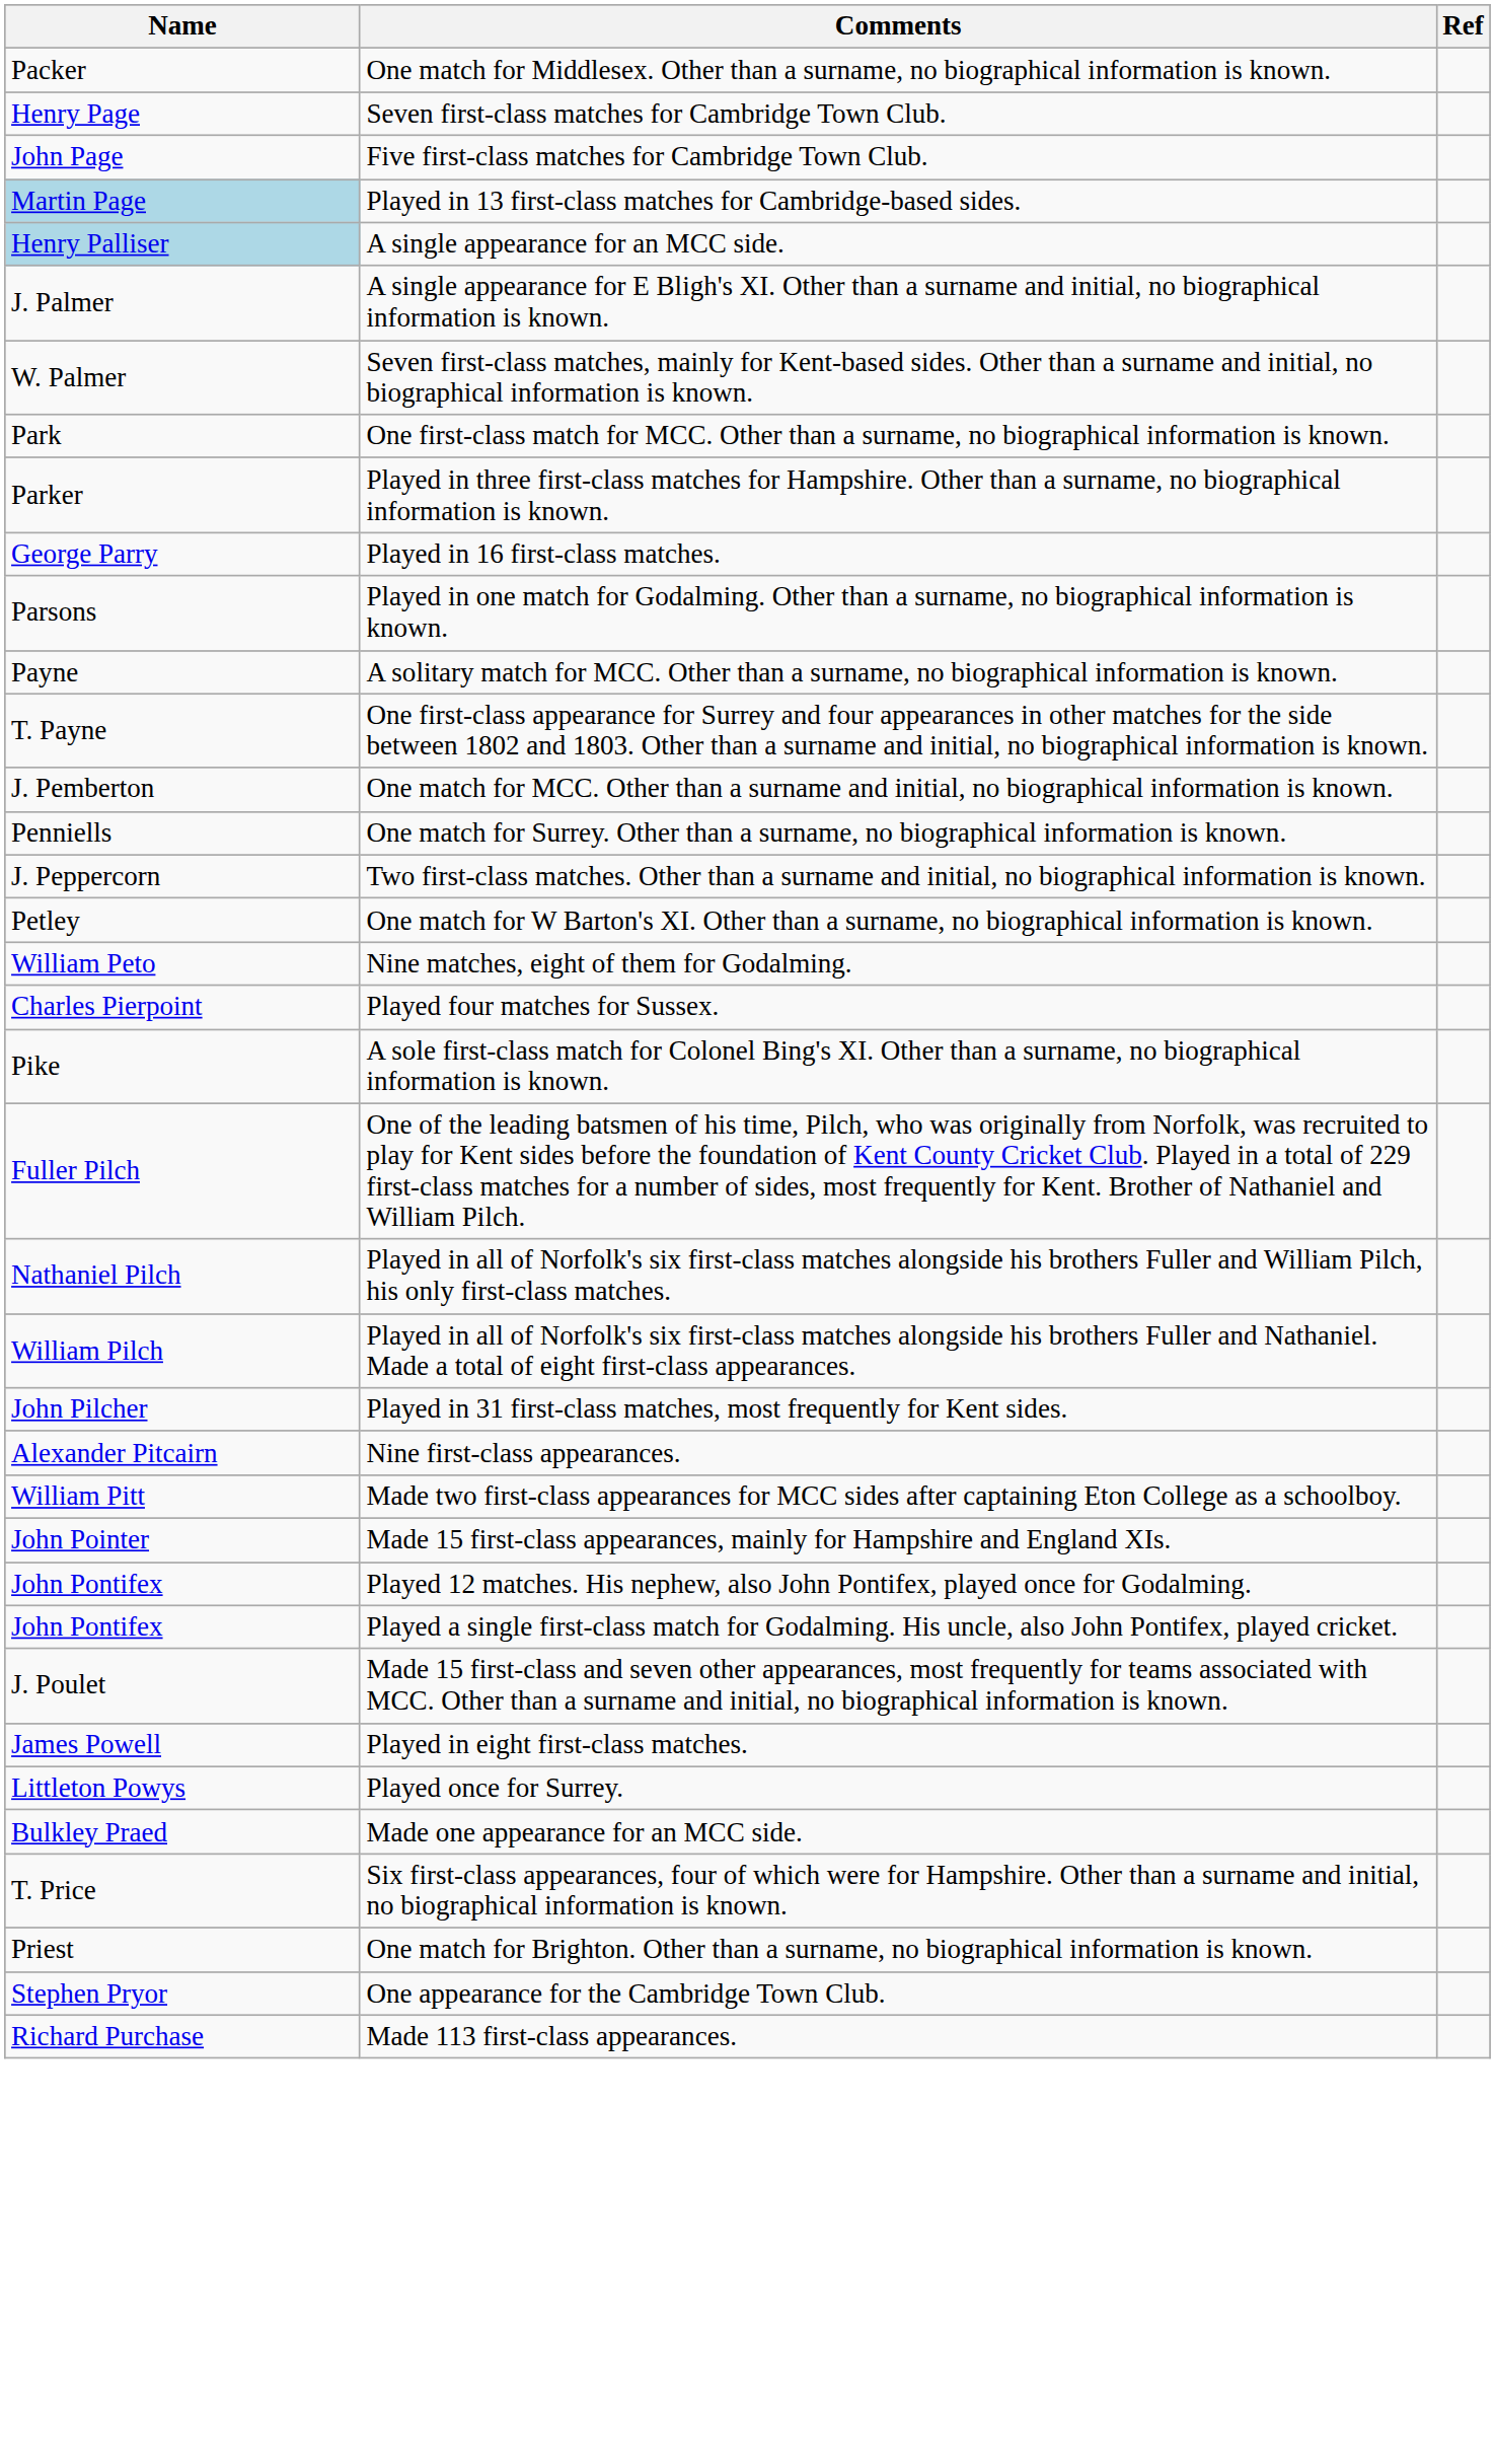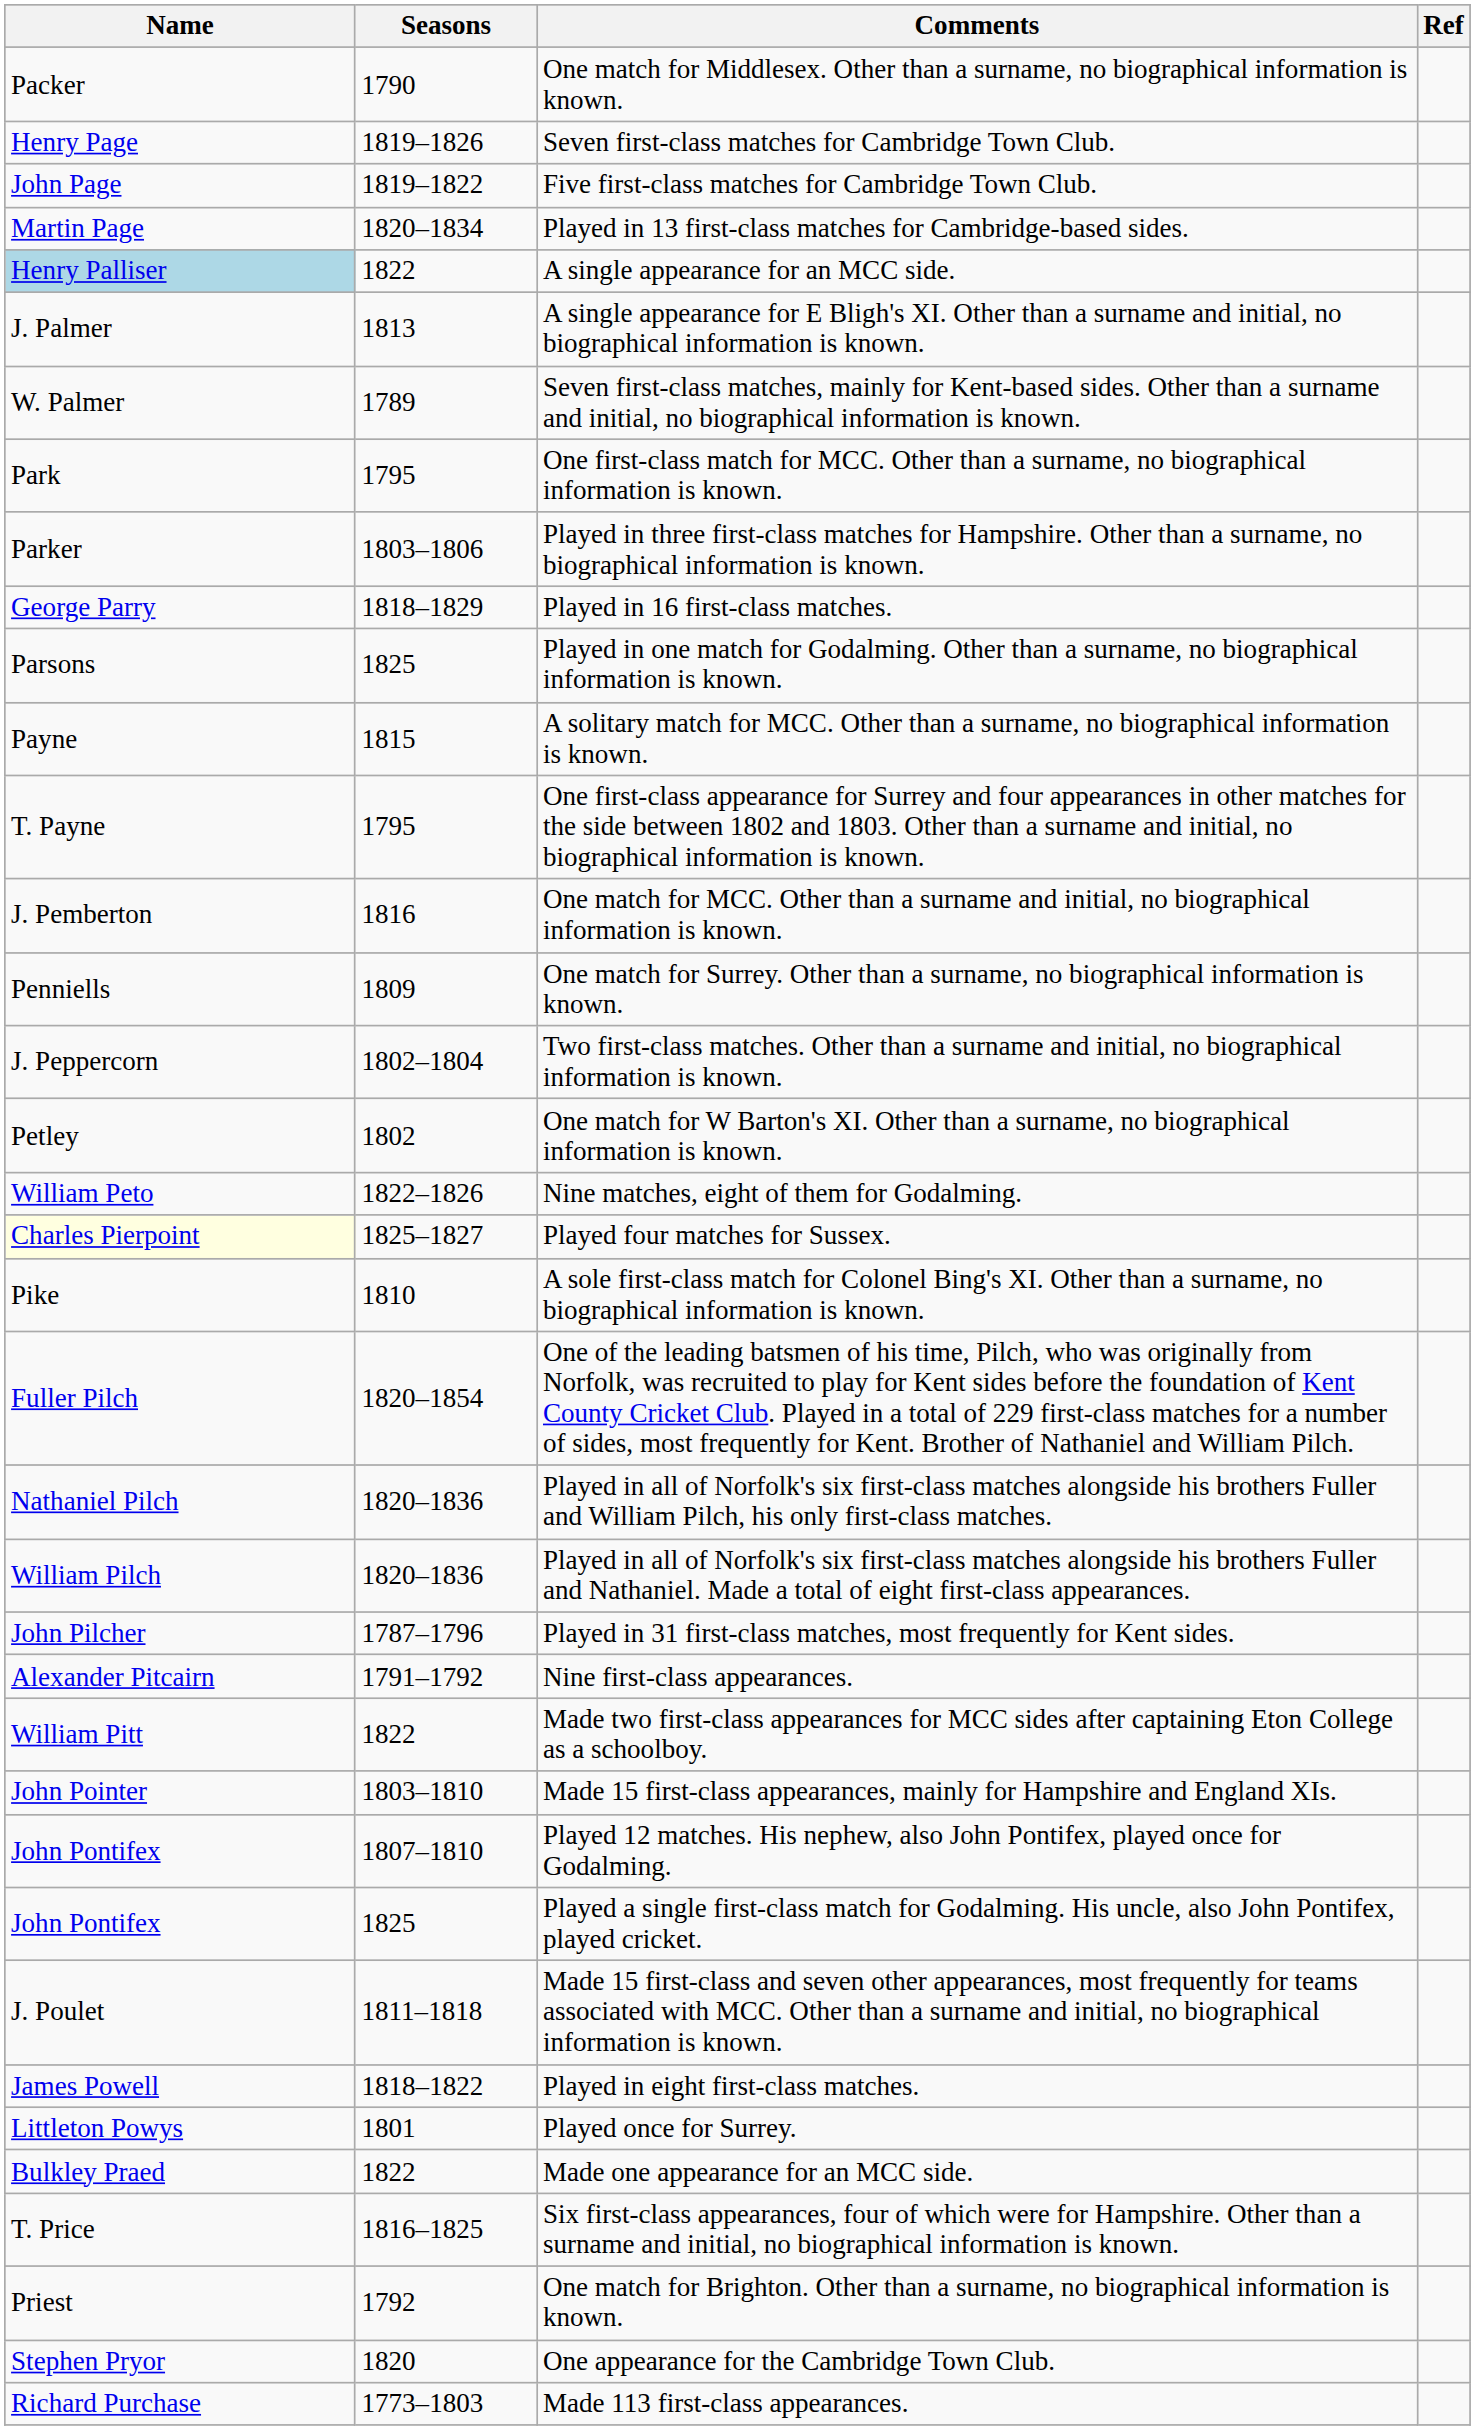+ column: Seasons | 1790 | 1819–1826 | 1819–1822 | 1820–1834 | 1822 | 1813 | 1789 | 1795 | 1803–1806 | 1818–1829 | 1825 | 1815 | 1795 | 1816 | 1809 | 1802–1804 | 1802 | 1822–1826 | 1825–1827 | 1810 | 1820–1854 | 1820–1836 | 1820–1836 | 1787–1796 | 1791–1792 | 1822 | 1803–1810 | 1807–1810 | 1825 | 1811–1818 | 1818–1822 | 1801 | 1822 | 1816–1825 | 1792 | 1820 | 1773–1803
Played in 13 first-class matches for Cambridge-based sides. | Name: lightblue background -> no background
Played four matches for Sussex. | Name: no background -> lightyellow background
